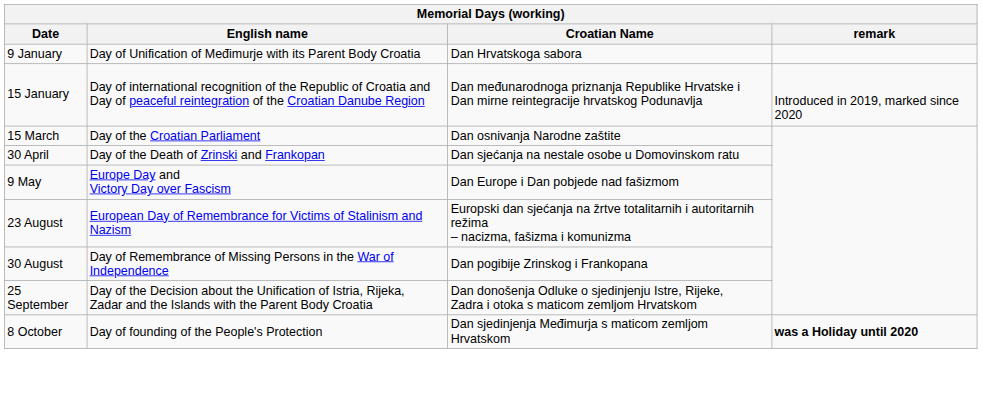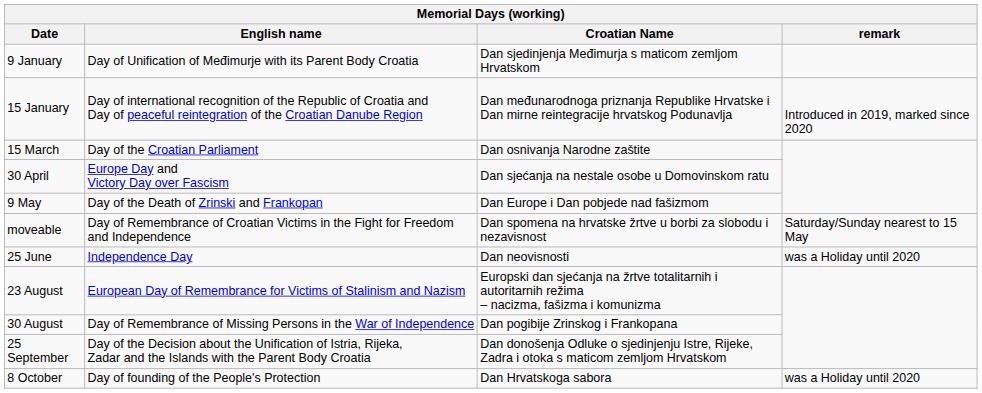9 January | Croatian Name: Dan Hrvatskoga sabora -> Dan sjedinjenja Međimurja s maticom zemljom Hrvatskom
30 April | English name: Day of the Death of Zrinski and Frankopan -> Europe Day and Victory Day over Fascism
9 May | English name: Europe Day and Victory Day over Fascism -> Day of the Death of Zrinski and Frankopan
+ row: moveable | Day of Remembrance of Croatian Victims in the Fight for Freedom and Independence | Dan spomena na hrvatske žrtve u borbi za slobodu i nezavisnost | Saturday/Sunday nearest to 15 May
+ row: 25 June | Independence Day | Dan neovisnosti | was a Holiday until 2020
8 October | Croatian Name: Dan sjedinjenja Međimurja s maticom zemljom Hrvatskom -> Dan Hrvatskoga sabora
8 October | remark: bold -> normal
